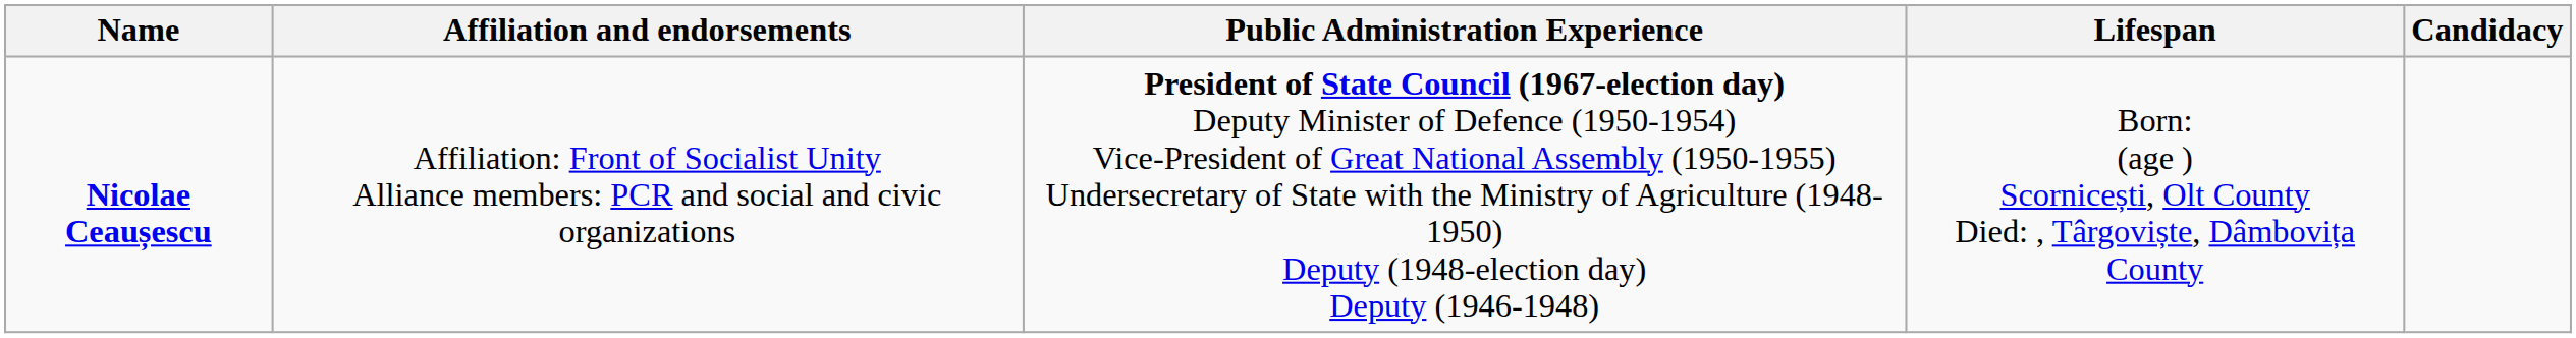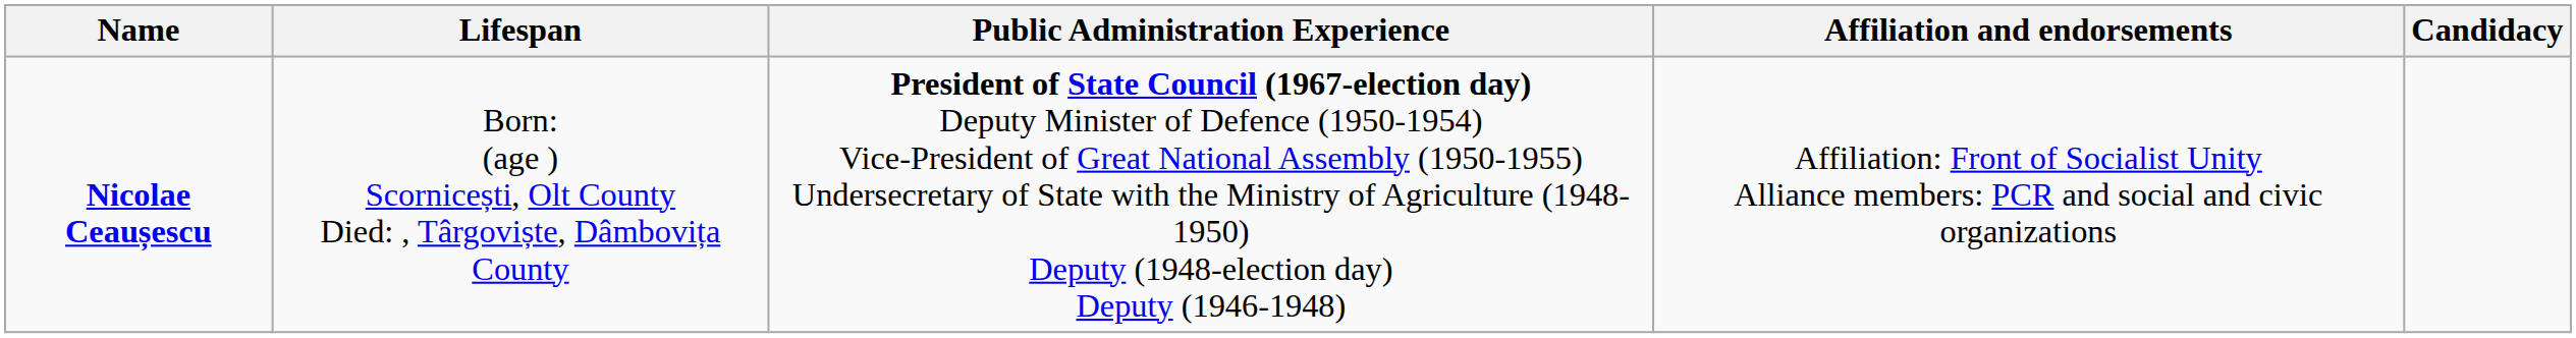columns swapped: Lifespan <-> Affiliation and endorsements
